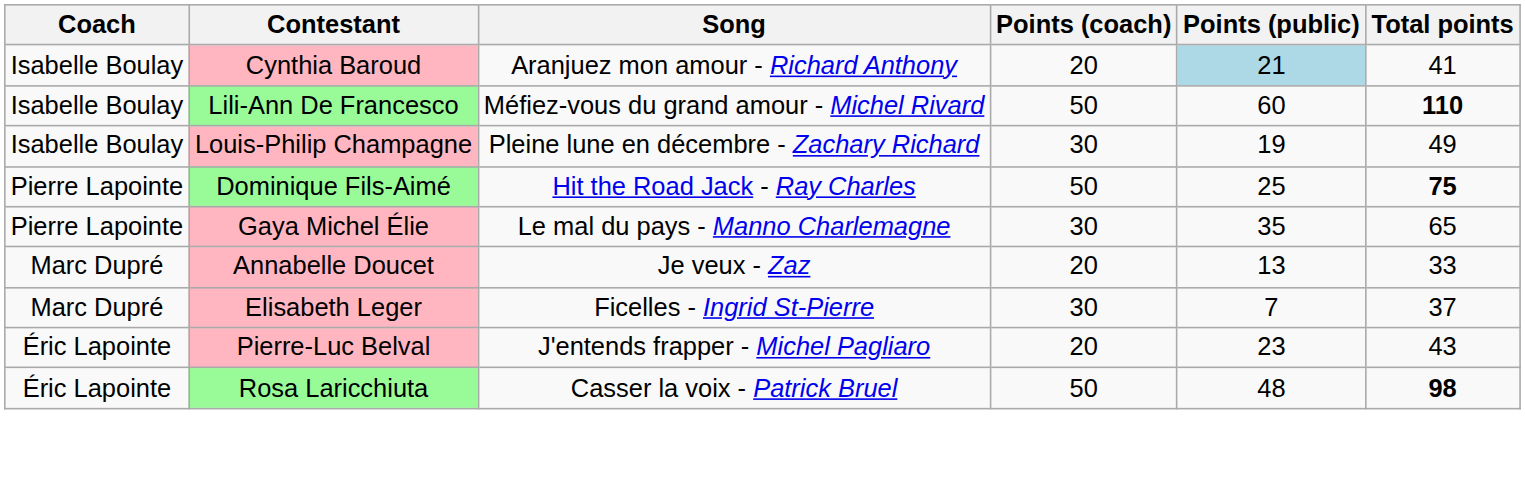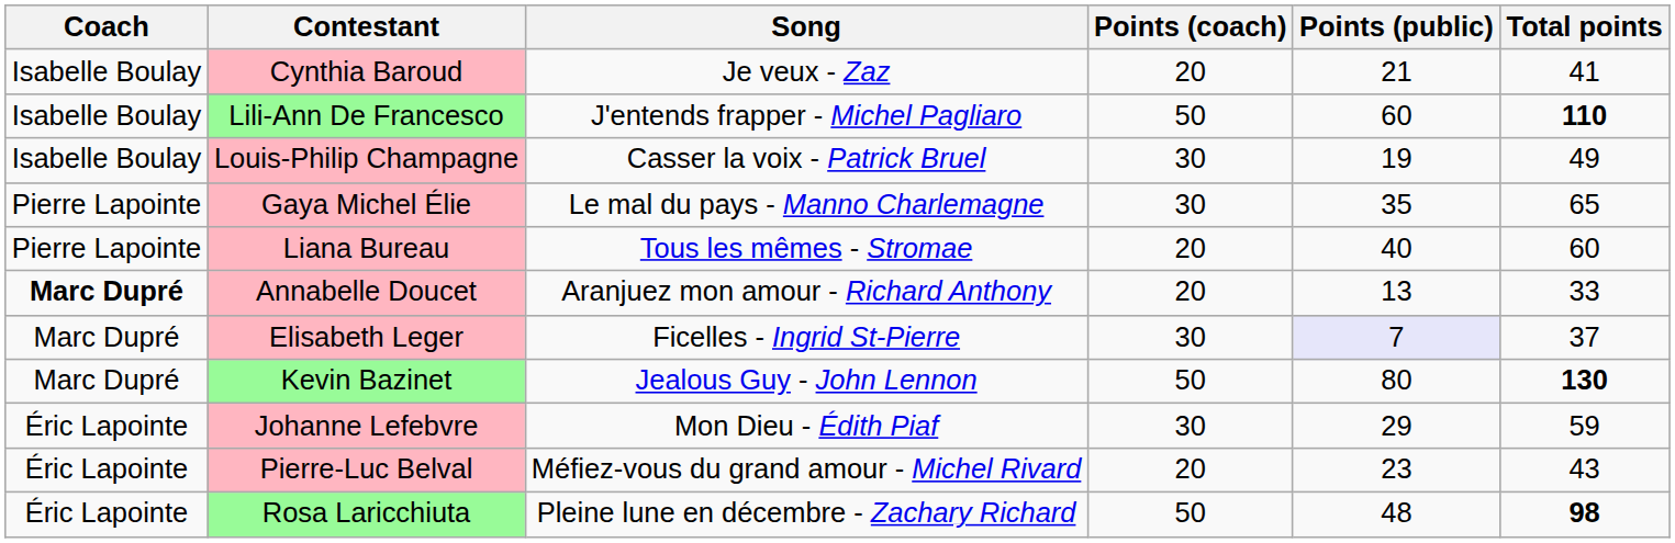Cynthia Baroud | Song: Aranjuez mon amour - Richard Anthony -> Je veux - Zaz
Cynthia Baroud | Points (public): lightblue background -> no background
Lili-Ann De Francesco | Song: Méfiez-vous du grand amour - Michel Rivard -> J'entends frapper - Michel Pagliaro
Louis-Philip Champagne | Song: Pleine lune en décembre - Zachary Richard -> Casser la voix - Patrick Bruel
- row: Pierre Lapointe | Dominique Fils-Aimé | Hit the Road Jack - Ray Charles | 50 | 25 | 75
+ row: Pierre Lapointe | Liana Bureau | Tous les mêmes - Stromae | 20 | 40 | 60
Annabelle Doucet | Coach: normal -> bold
Annabelle Doucet | Song: Je veux - Zaz -> Aranjuez mon amour - Richard Anthony
Elisabeth Leger | Points (public): no background -> lavender background
+ row: Marc Dupré | Kevin Bazinet | Jealous Guy - John Lennon | 50 | 80 | 130
+ row: Éric Lapointe | Johanne Lefebvre | Mon Dieu - Édith Piaf | 30 | 29 | 59
Pierre-Luc Belval | Song: J'entends frapper - Michel Pagliaro -> Méfiez-vous du grand amour - Michel Rivard
Rosa Laricchiuta | Song: Casser la voix - Patrick Bruel -> Pleine lune en décembre - Zachary Richard
